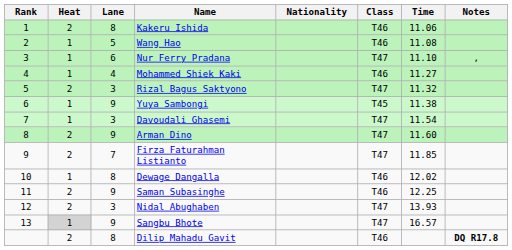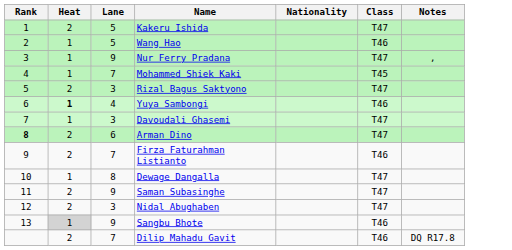- column: Time | 11.06 | 11.08 | 11.10 | 11.27 | 11.32 | 11.38 | 11.54 | 11.60 | 11.85 | 12.02 | 12.25 | 13.93 | 16.57
Kakeru Ishida | Lane: 8 -> 5
Kakeru Ishida | Class: T46 -> T47
Nur Ferry Pradana | Lane: 6 -> 9
Mohammed Shiek Kaki | Lane: 4 -> 7
Mohammed Shiek Kaki | Class: T46 -> T45
Yuya Sambongi | Heat: normal -> bold
Yuya Sambongi | Lane: 9 -> 4
Yuya Sambongi | Class: T45 -> T46
Arman Dino | Rank: normal -> bold
Arman Dino | Lane: 9 -> 6
Firza Faturahman Listianto | Class: T47 -> T46
Dewage Dangalla | Class: T46 -> T47
Saman Subasinghe | Class: T46 -> T47
Sangbu Bhote | Class: T47 -> T46
Dilip Mahadu Gavit | Lane: 8 -> 7
Dilip Mahadu Gavit | Notes: bold -> normal
